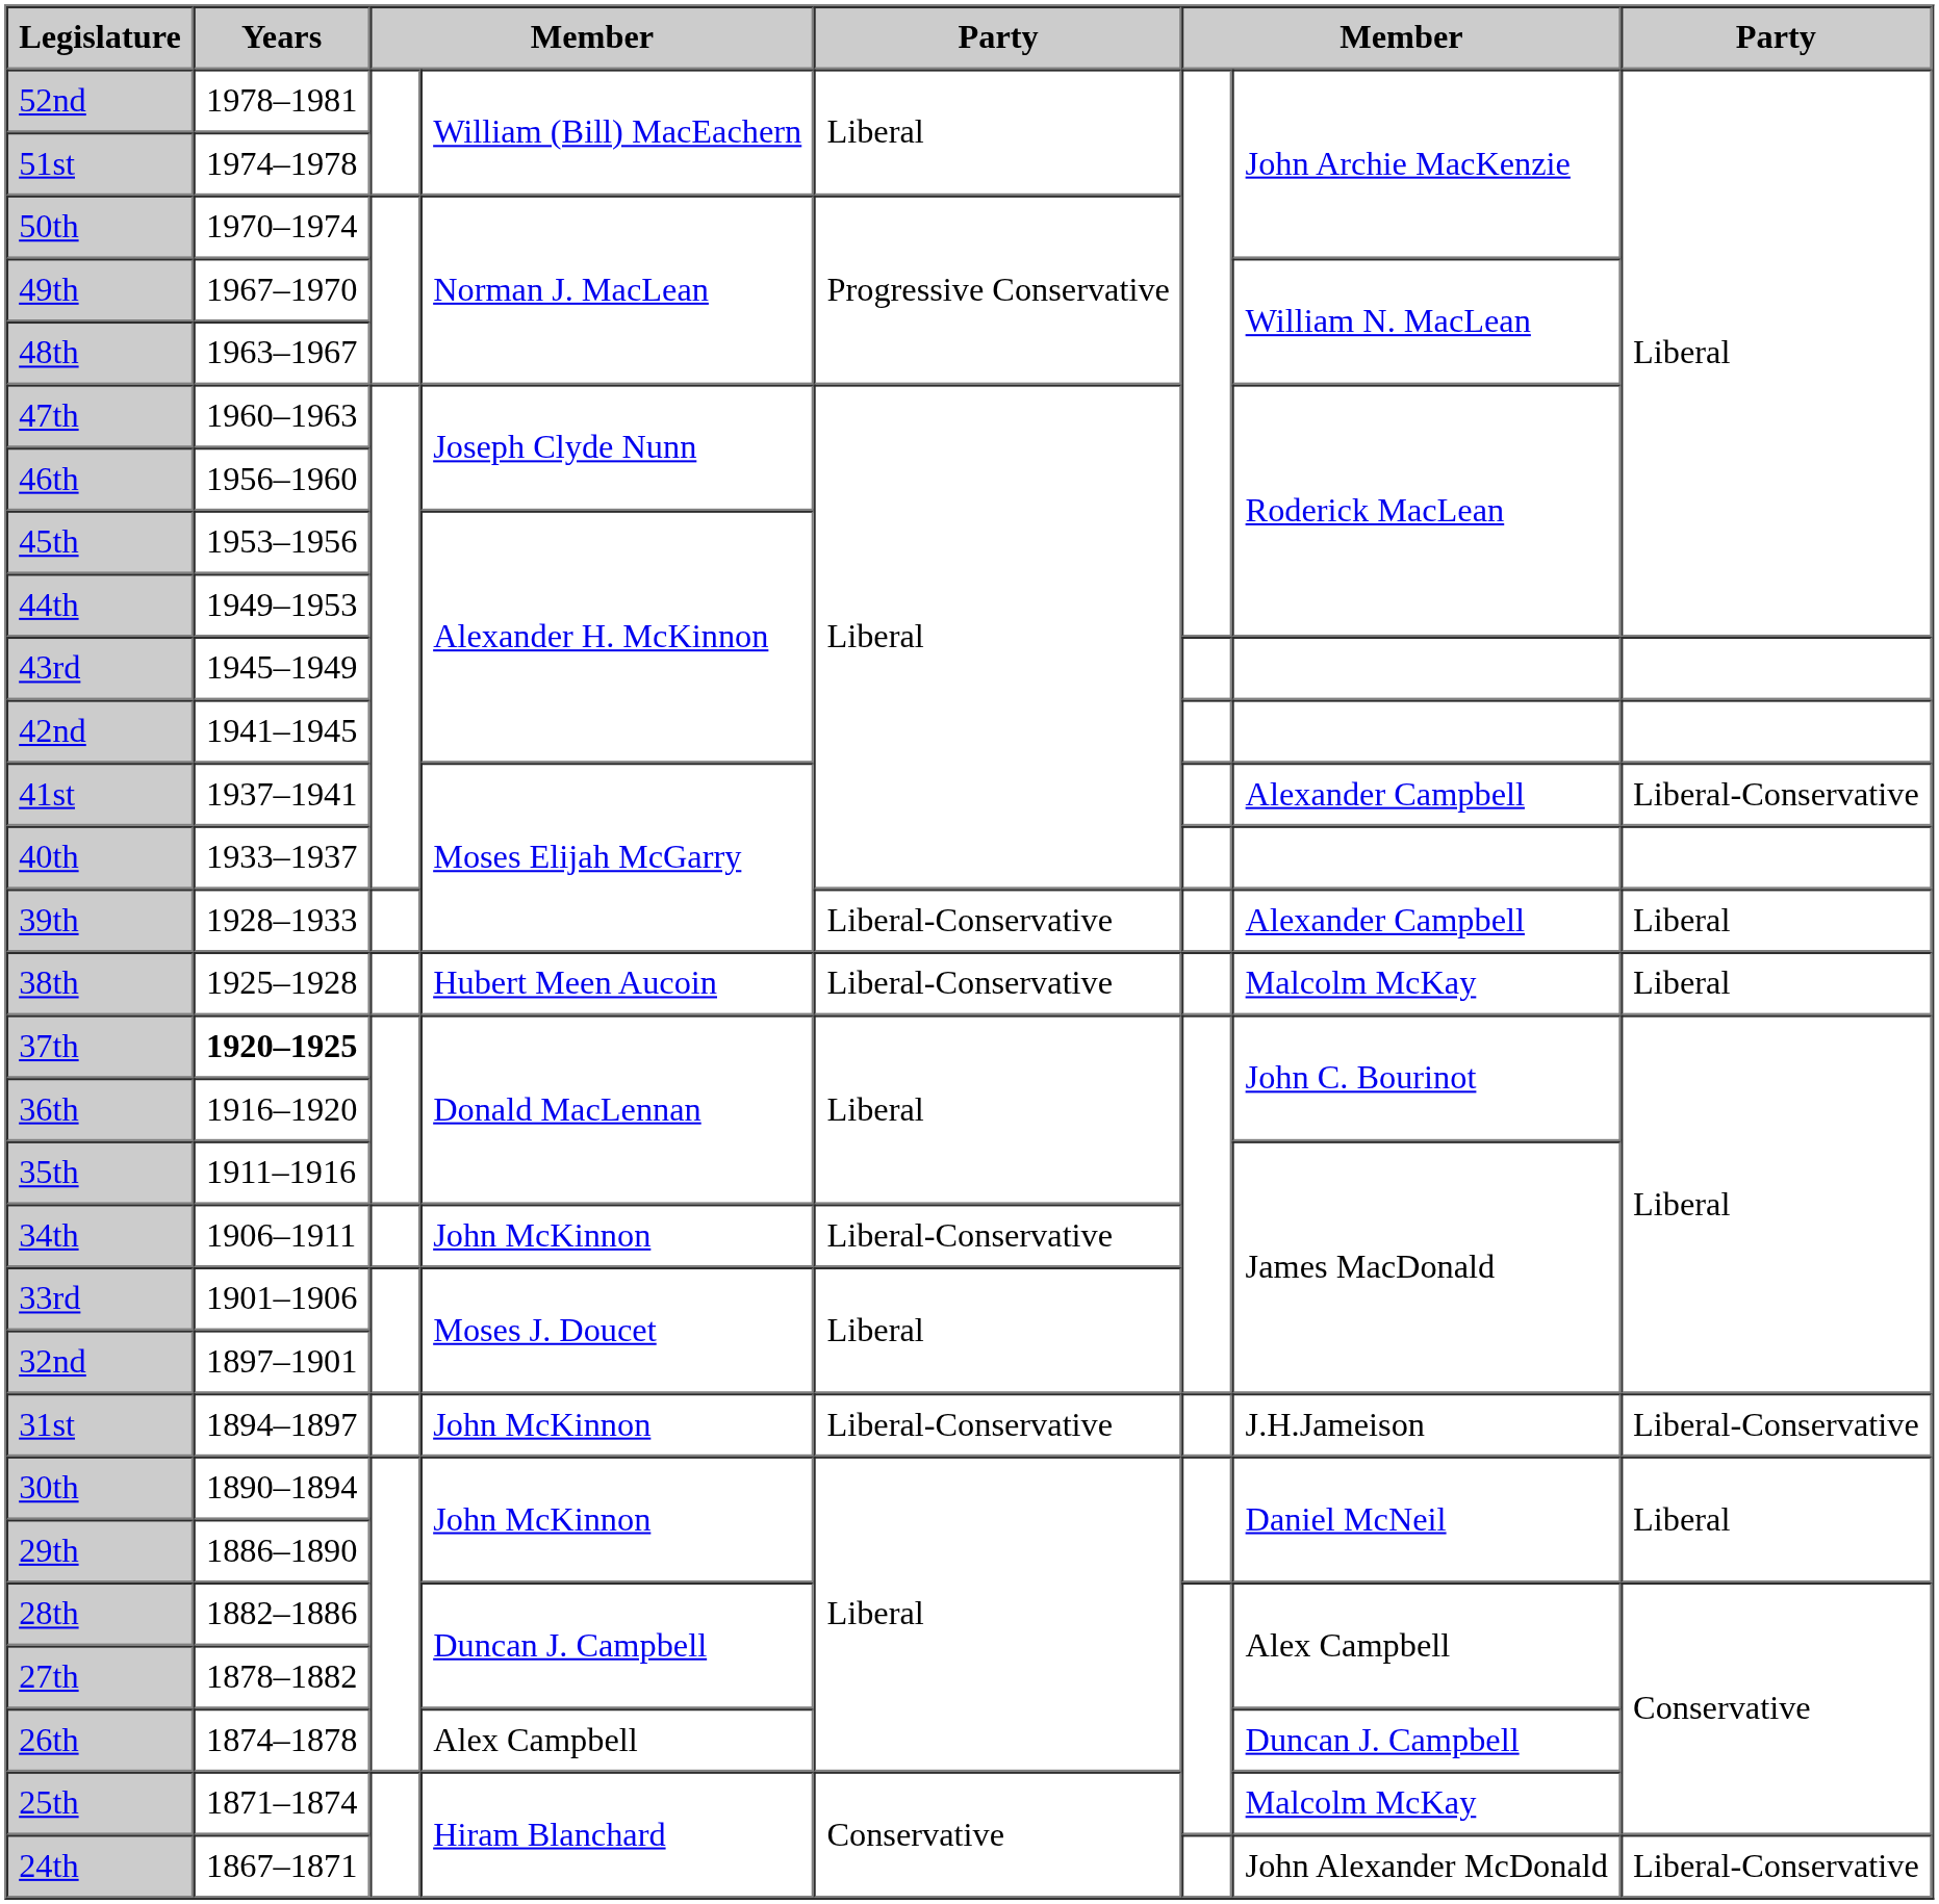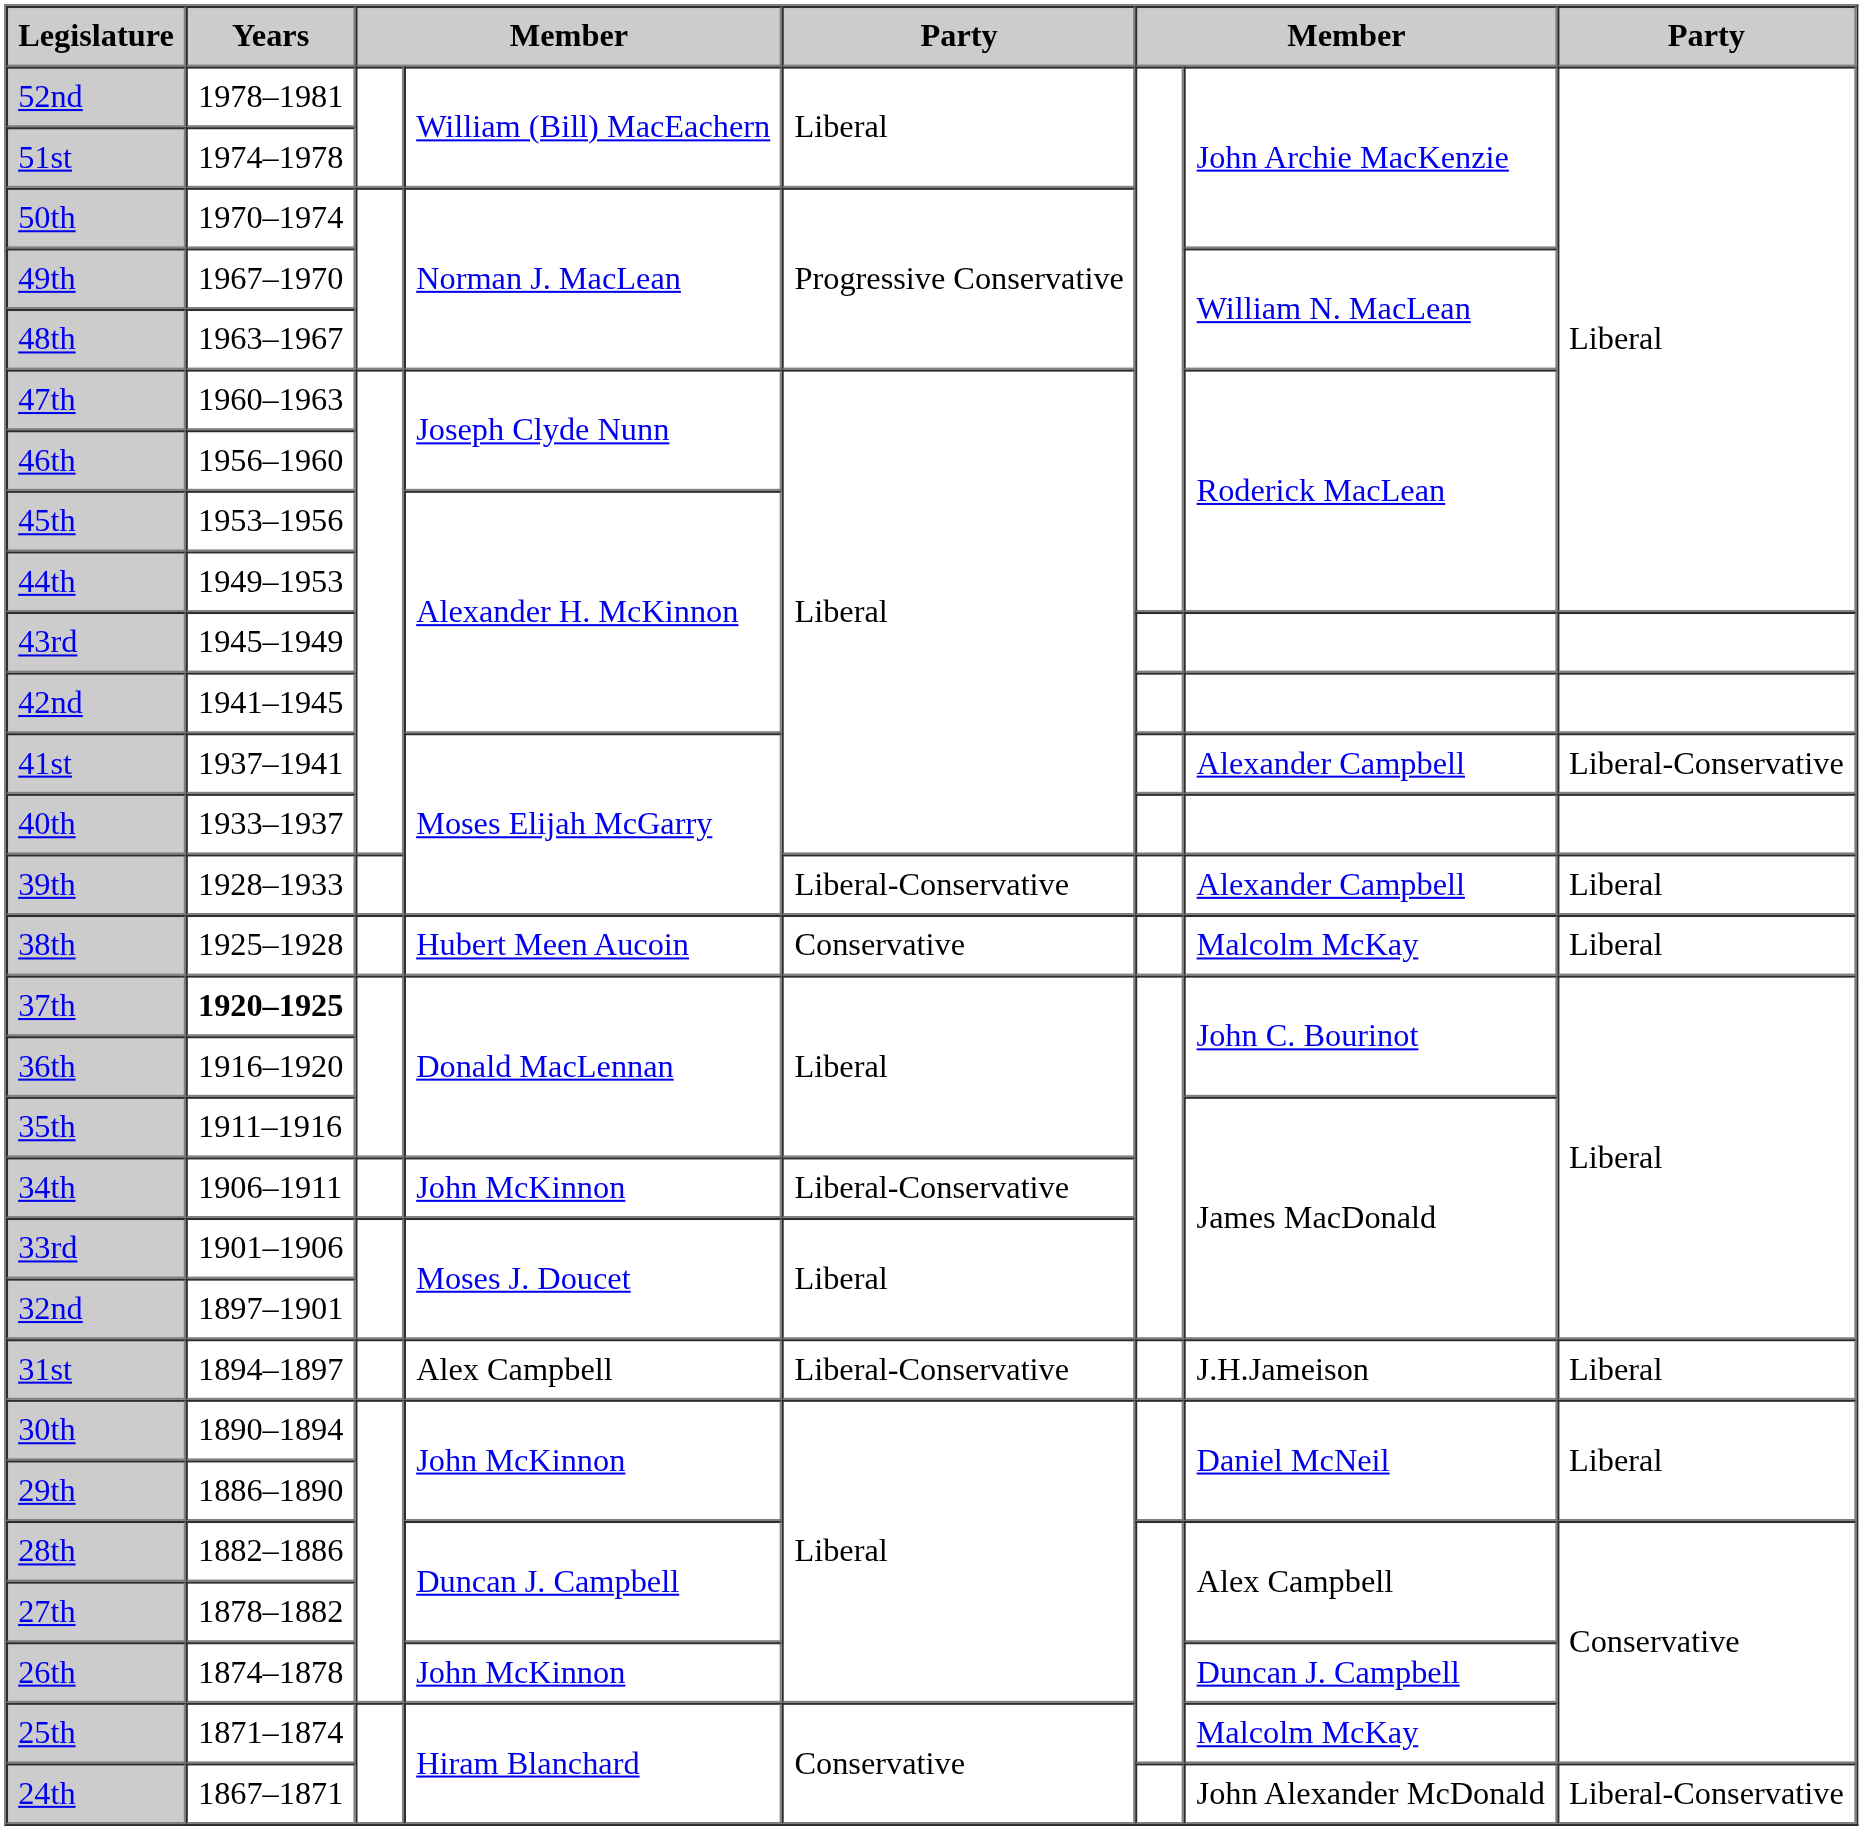38th | column 5: Liberal-Conservative -> Conservative
31st | column 4: John McKinnon -> Alex Campbell
31st | column 8: Liberal-Conservative -> Liberal
26th | column 4: Alex Campbell -> John McKinnon
